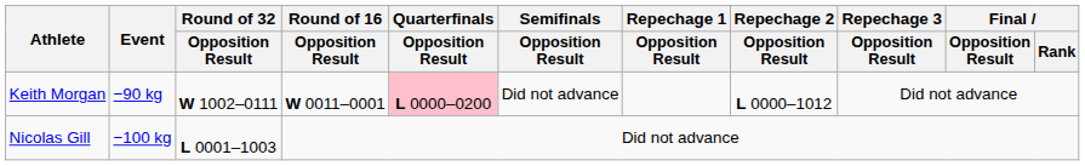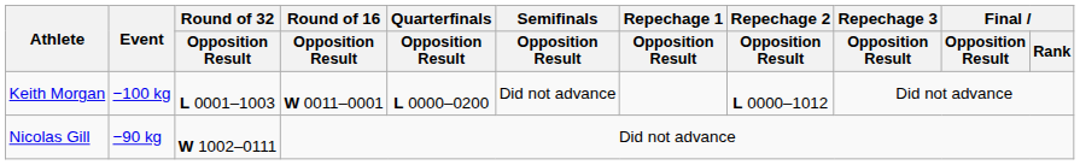Keith Morgan | Event: −90 kg -> −100 kg
Keith Morgan | Round of 32 / Opposition Result: W 1002–0111 -> L 0001–1003
Keith Morgan | Quarterfinals / Opposition Result: pink background -> no background
Nicolas Gill | Event: −100 kg -> −90 kg
Nicolas Gill | Round of 32 / Opposition Result: L 0001–1003 -> W 1002–0111
